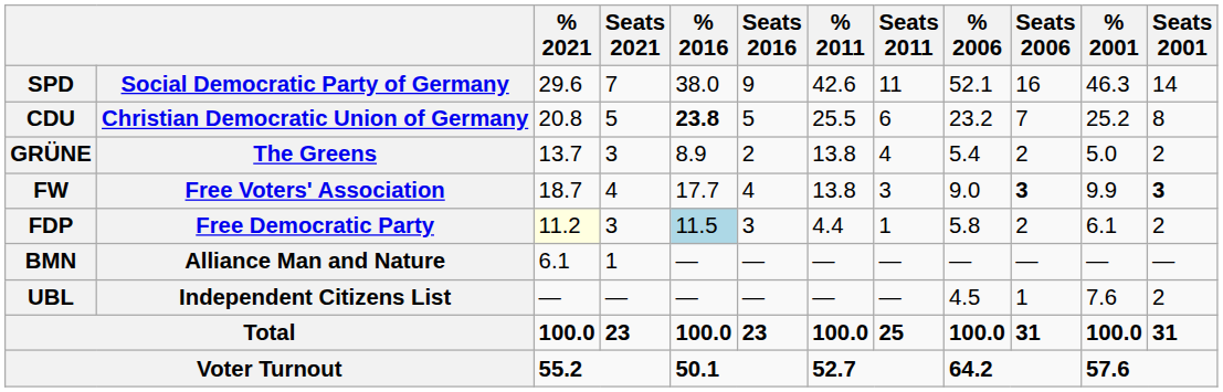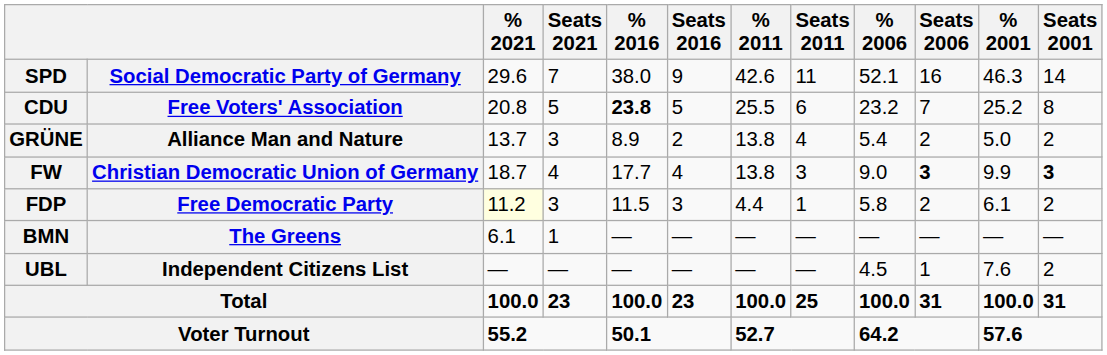CDU | column 2: Christian Democratic Union of Germany -> Free Voters' Association
GRÜNE | column 2: The Greens -> Alliance Man and Nature
FW | column 2: Free Voters' Association -> Christian Democratic Union of Germany
FDP | % 2016: lightblue background -> no background
BMN | column 2: Alliance Man and Nature -> The Greens
